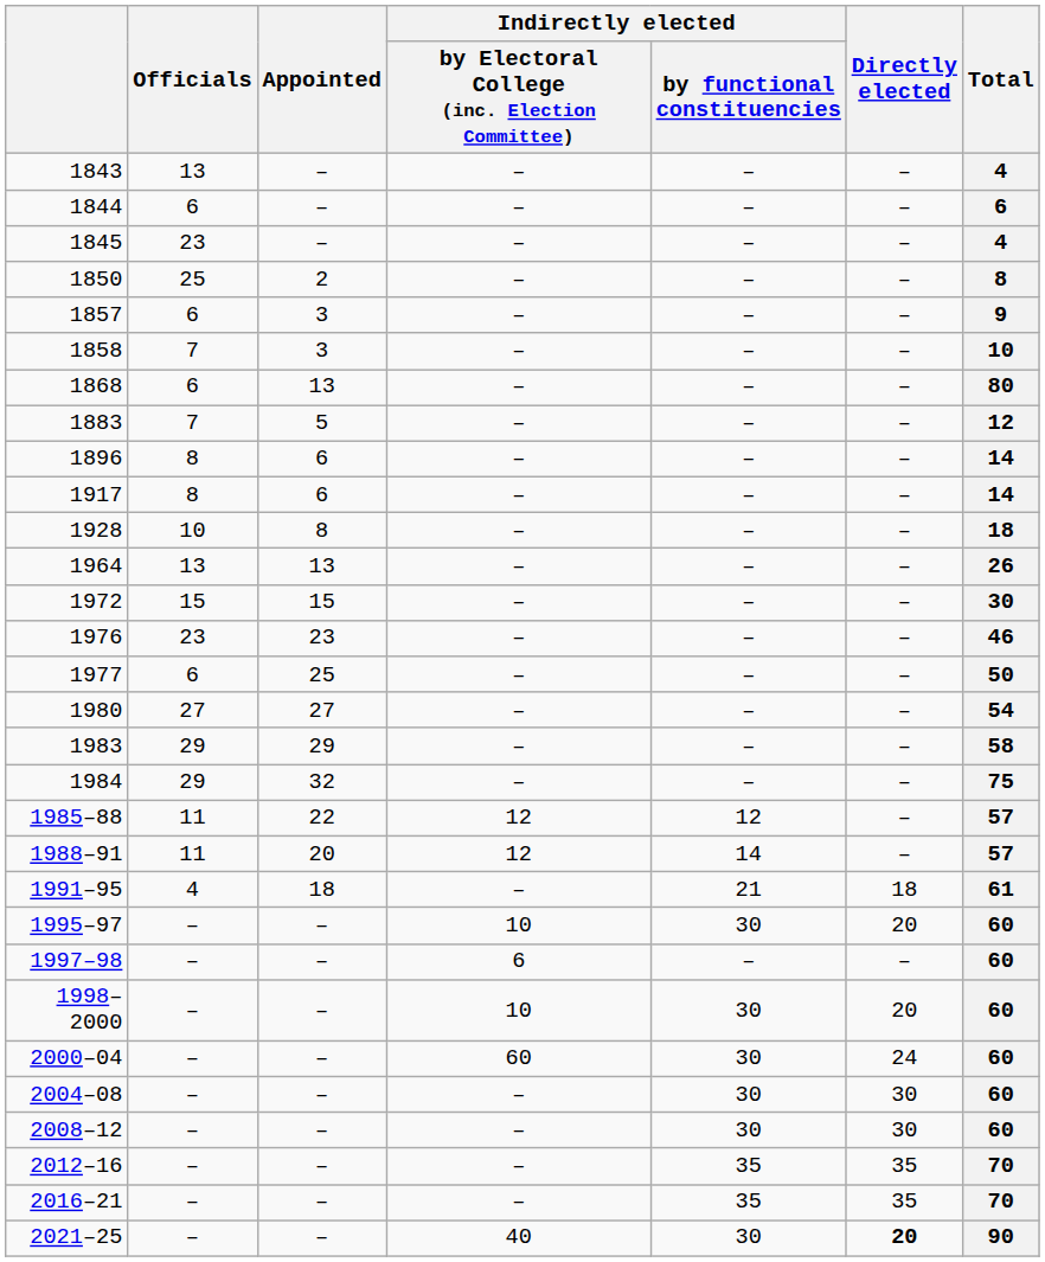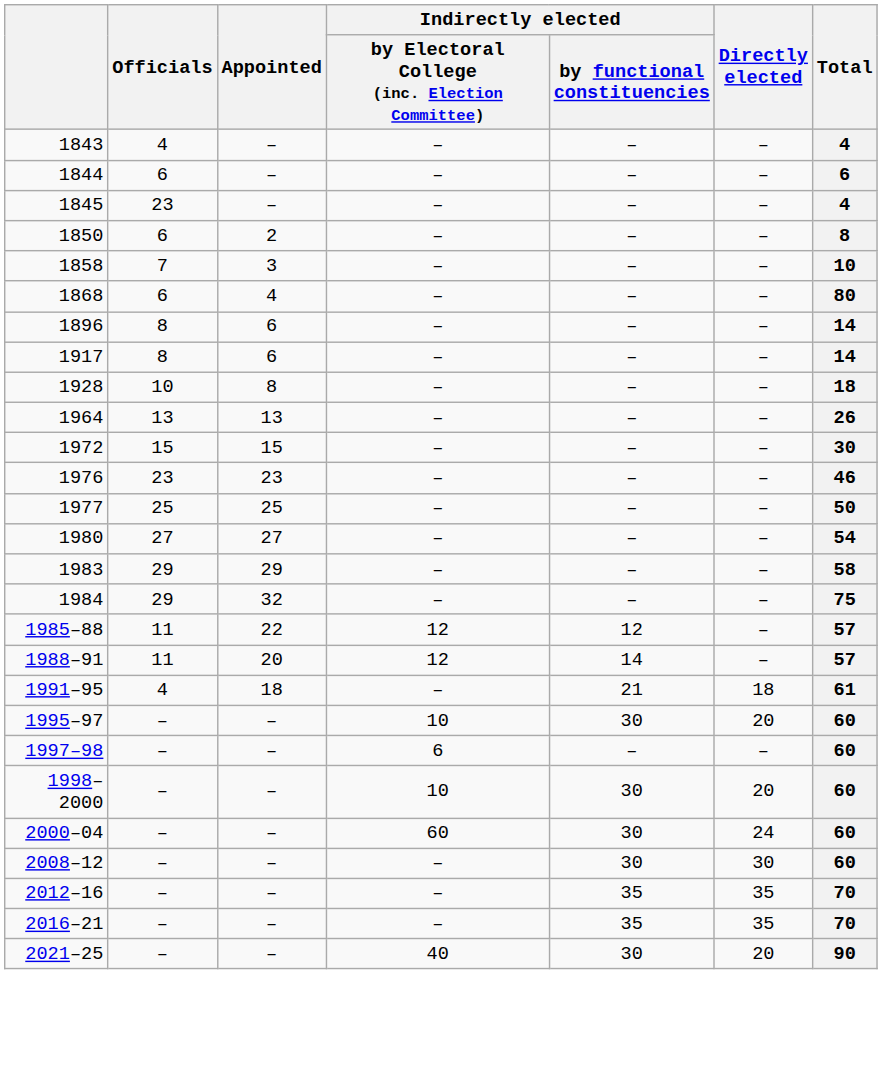1843 | Officials: 13 -> 4
1850 | Officials: 25 -> 6
- row: 1857 | 6 | 3 | – | – | – | 9
1868 | Appointed: 13 -> 4
- row: 1883 | 7 | 5 | – | – | – | 12
1977 | Officials: 6 -> 25
- row: 2004–08 | – | – | – | 30 | 30 | 60
2021–25 | Directly elected: bold -> normal
